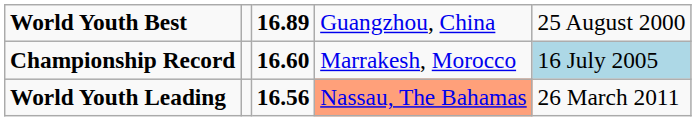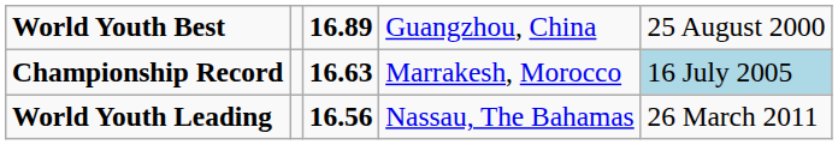Championship Record | column 3: 16.60 -> 16.63
World Youth Leading | column 4: lightsalmon background -> no background
